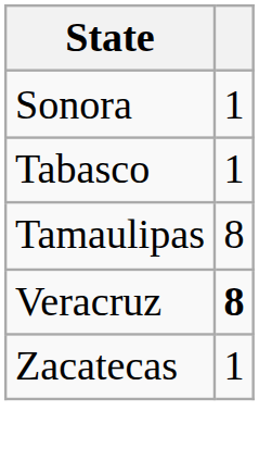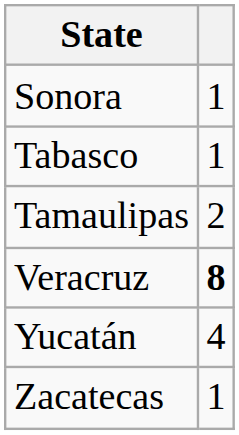Tamaulipas | column 2: 8 -> 2
+ row: Yucatán | 4
